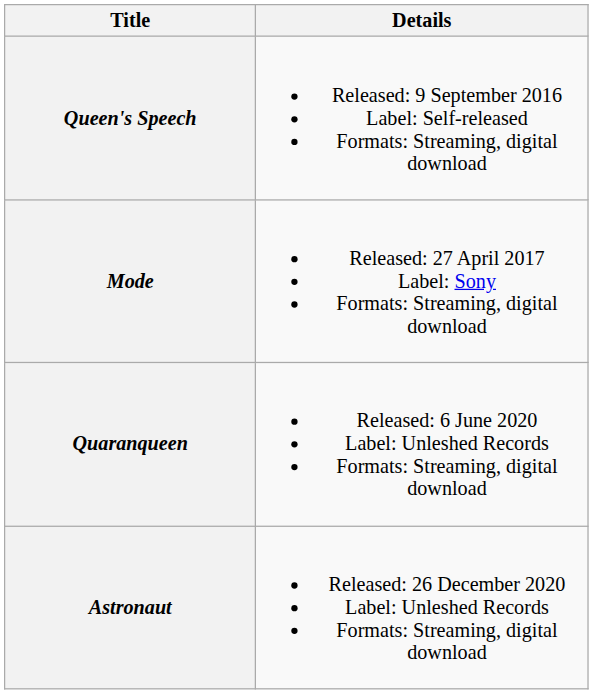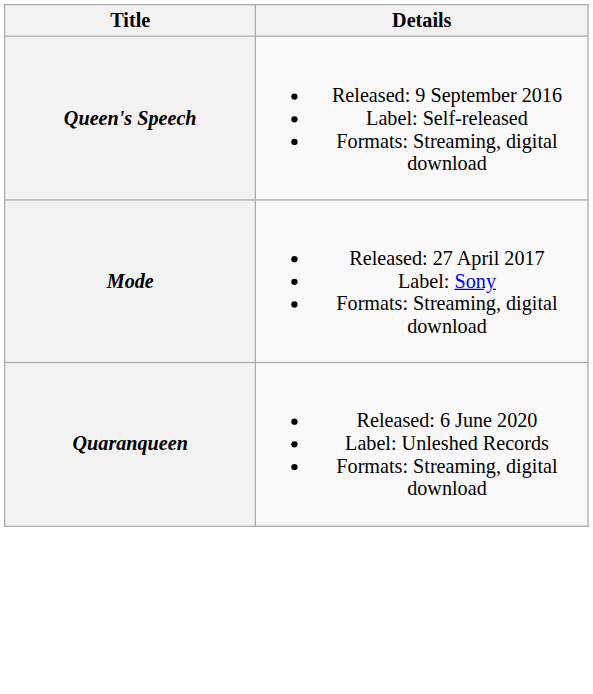- row: Astronaut | Released: 26 December 2020 Label: Unleshed Records Formats: Streaming, digital download
